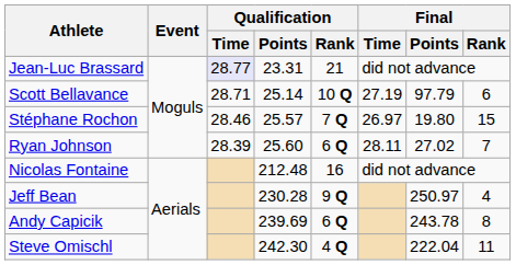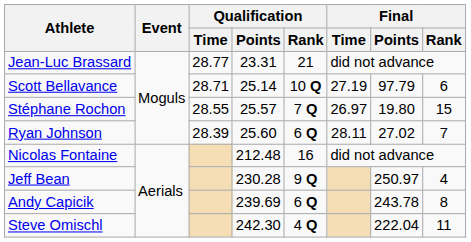Jean-Luc Brassard | Qualification / Time: lavender background -> no background
Stéphane Rochon | Qualification / Time: 28.46 -> 28.55
